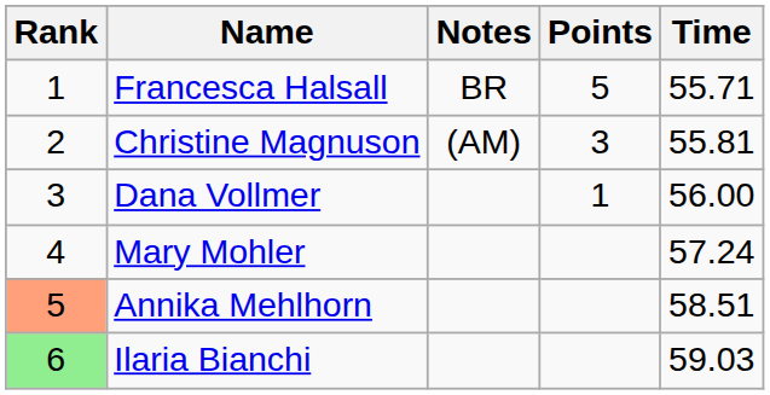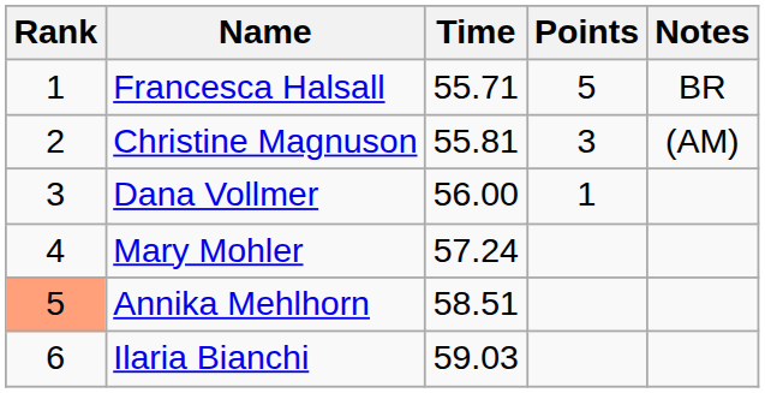columns swapped: Time <-> Notes
Ilaria Bianchi | Rank: lightgreen background -> no background
